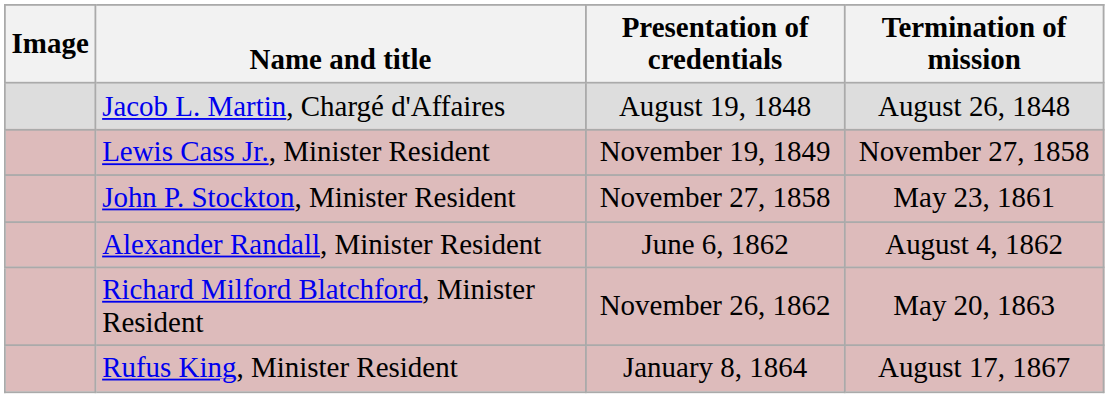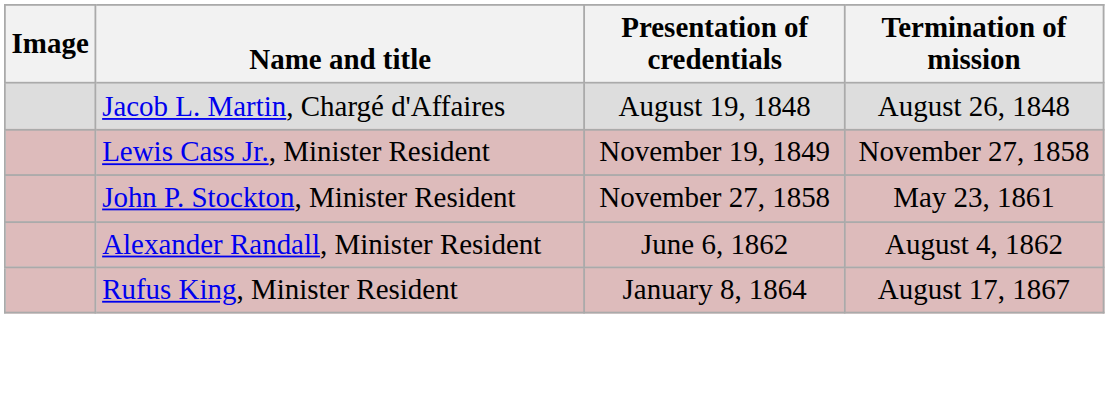- row: Richard Milford Blatchford, Minister Resident | November 26, 1862 | May 20, 1863
